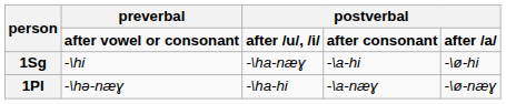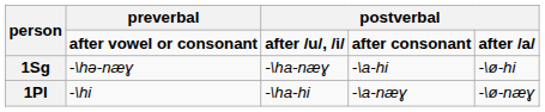1Sg | preverbal: -\hi -> -\hə-næɣ
1Pl | preverbal: -\hə-næɣ -> -\hi
